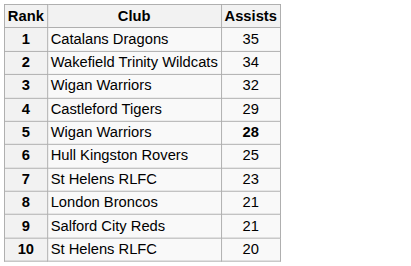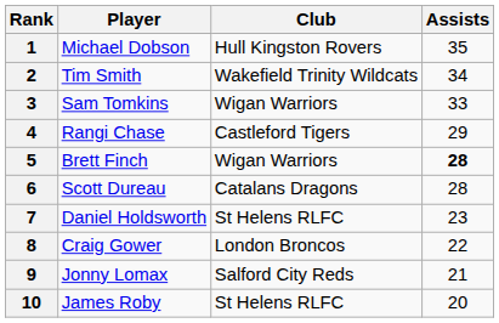+ column: Player | Michael Dobson | Tim Smith | Sam Tomkins | Rangi Chase | Brett Finch | Scott Dureau | Daniel Holdsworth | Craig Gower | Jonny Lomax | James Roby
1 | Club: Catalans Dragons -> Hull Kingston Rovers
3 | Assists: 32 -> 33
6 | Club: Hull Kingston Rovers -> Catalans Dragons
6 | Assists: 25 -> 28
8 | Assists: 21 -> 22
